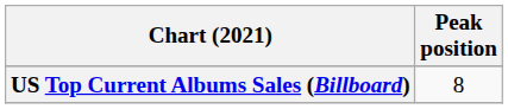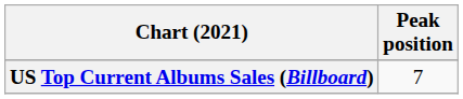US Top Current Albums Sales (Billboard) | Peak position: 8 -> 7
